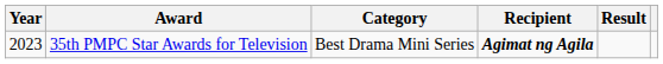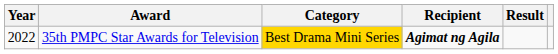35th PMPC Star Awards for Television | Year: 2023 -> 2022
35th PMPC Star Awards for Television | Category: no background -> gold background
